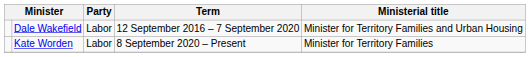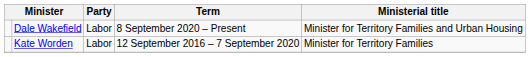Dale Wakefield | Term: 12 September 2016 – 7 September 2020 -> 8 September 2020 – Present
Kate Worden | Term: 8 September 2020 – Present -> 12 September 2016 – 7 September 2020
